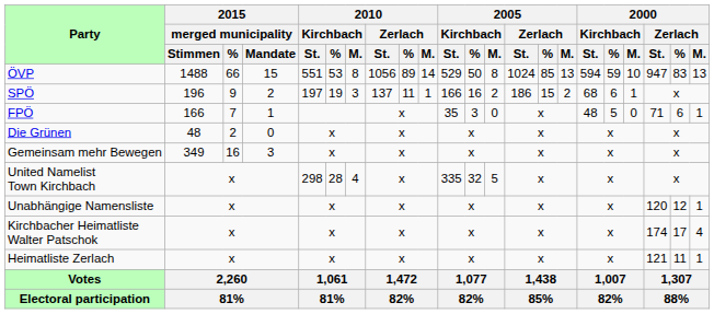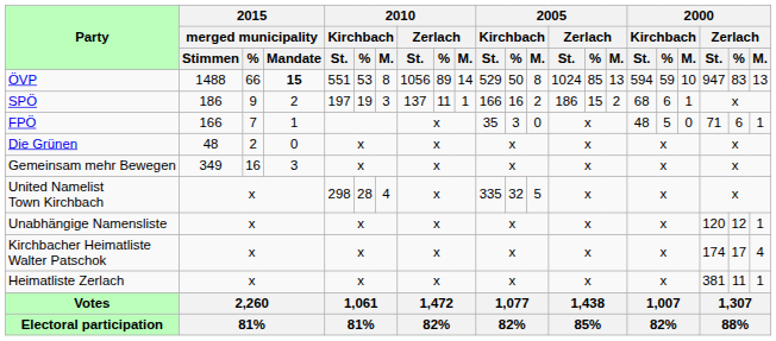ÖVP | 2015 / merged municipality / Mandate: normal -> bold
SPÖ | 2015 / merged municipality / Stimmen: 196 -> 186
Heimatliste Zerlach | 2000 / Zerlach / St.: 121 -> 381
